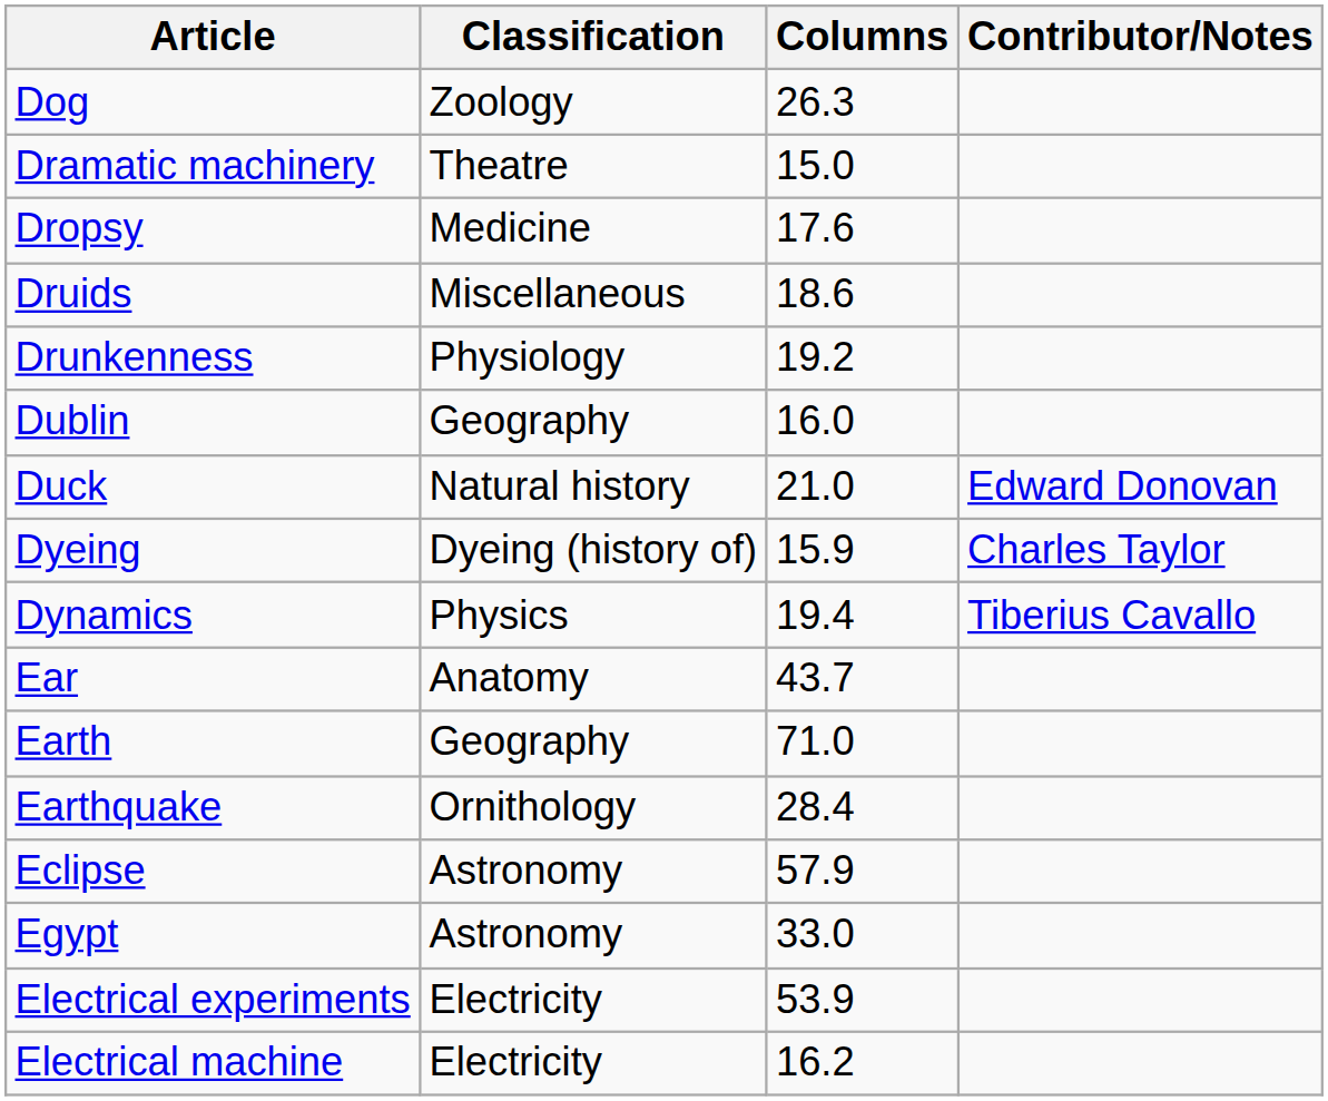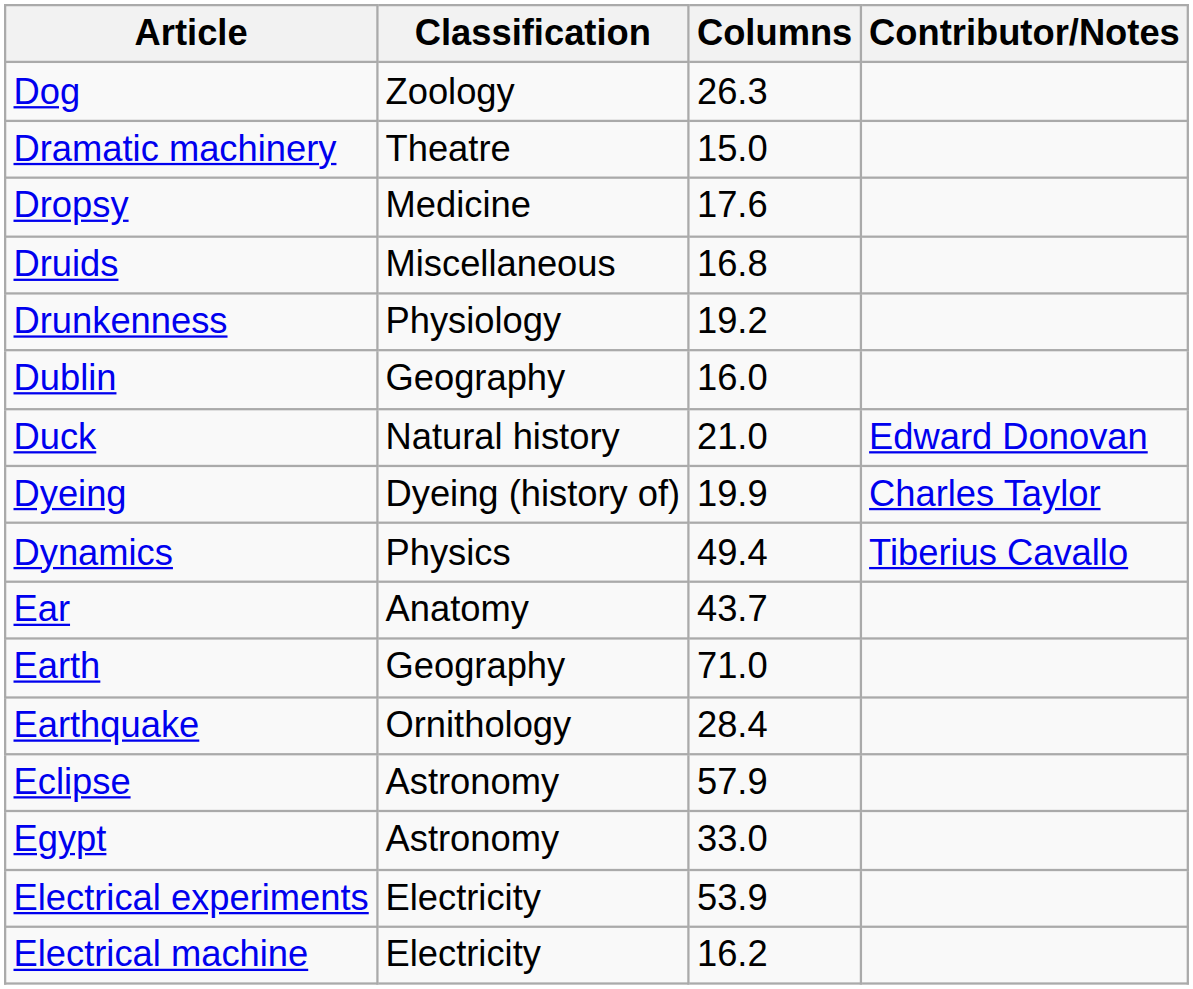Druids | Columns: 18.6 -> 16.8
Dyeing | Columns: 15.9 -> 19.9
Dynamics | Columns: 19.4 -> 49.4
